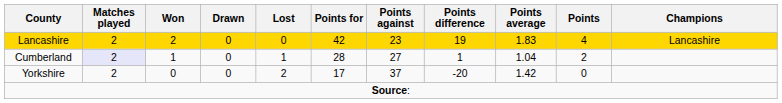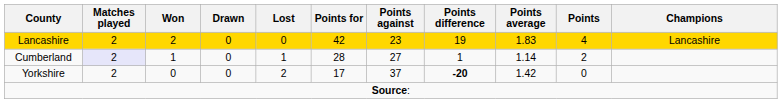Cumberland | Points average: 1.04 -> 1.14
Yorkshire | Points difference: normal -> bold
